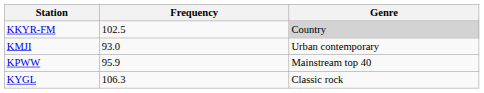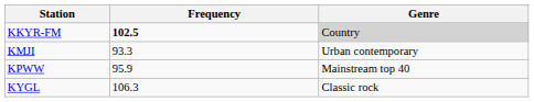KKYR-FM | Frequency: normal -> bold
KMJI | Frequency: 93.0 -> 93.3
